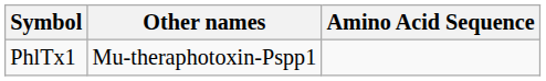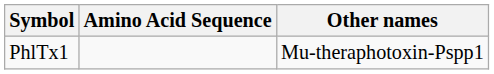columns swapped: Other names <-> Amino Acid Sequence
